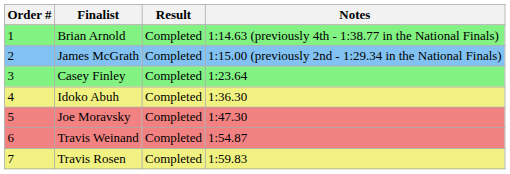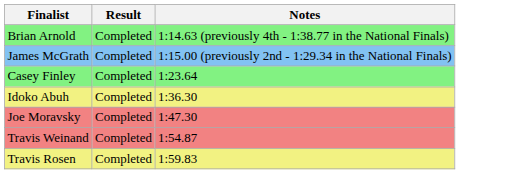- column: Order # | 1 | 2 | 3 | 4 | 5 | 6 | 7
